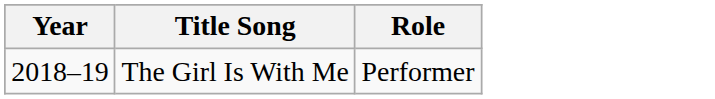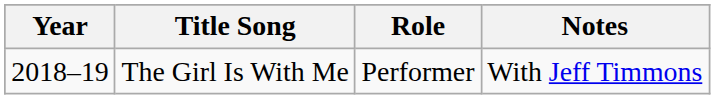+ column: Notes | With Jeff Timmons
